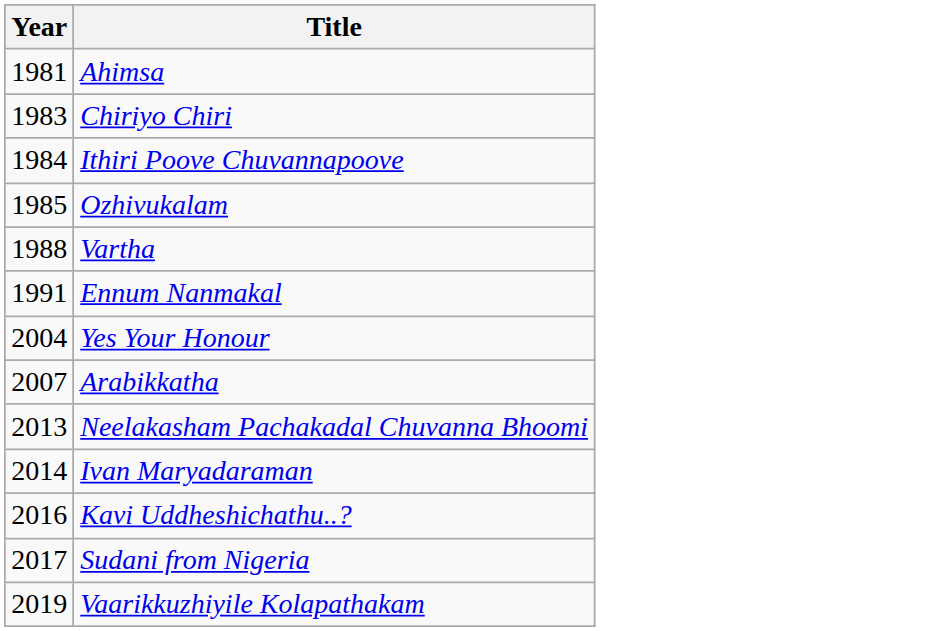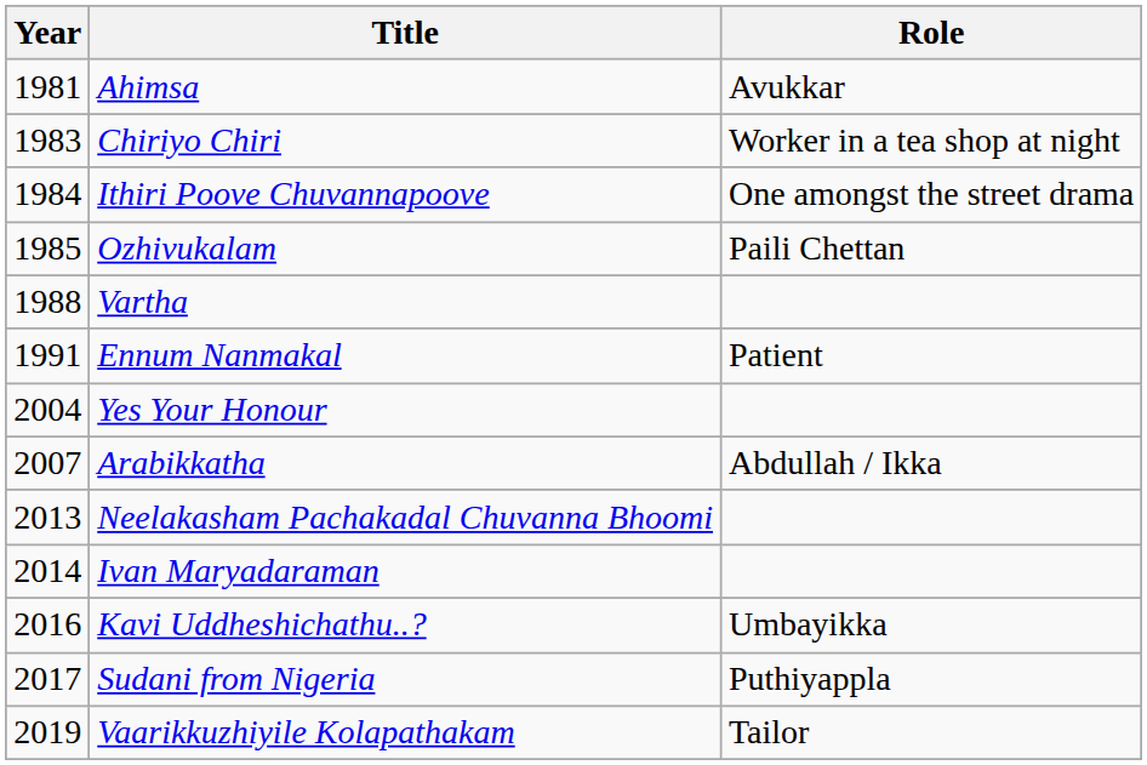+ column: Role | Avukkar | Worker in a tea shop at night | One amongst the street drama | Paili Chettan | Patient | Abdullah / Ikka | Umbayikka | Puthiyappla | Tailor
